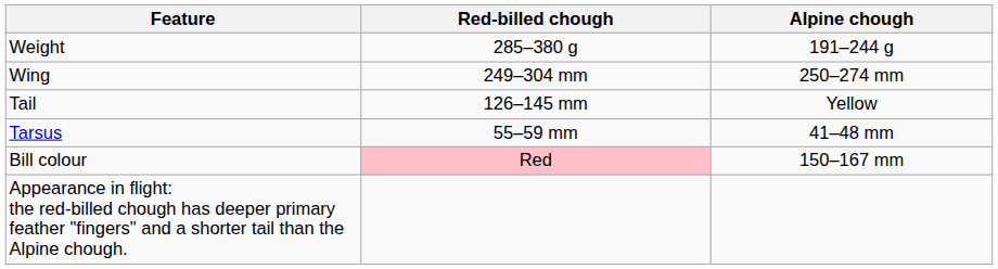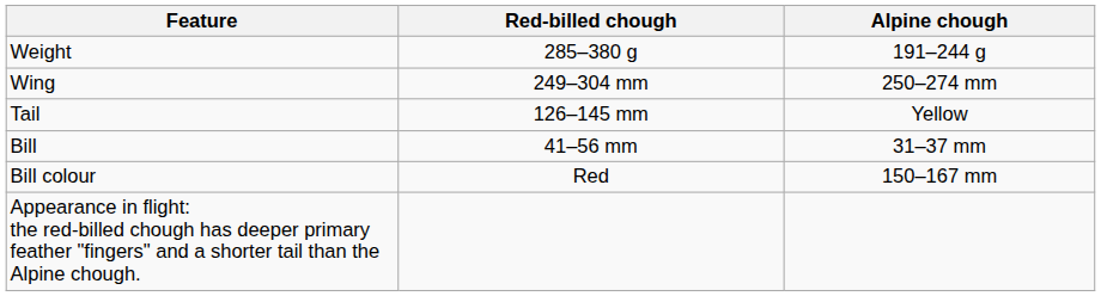- row: Tarsus | 55–59 mm | 41–48 mm
+ row: Bill | 41–56 mm | 31–37 mm
Bill colour | Red-billed chough: pink background -> no background
